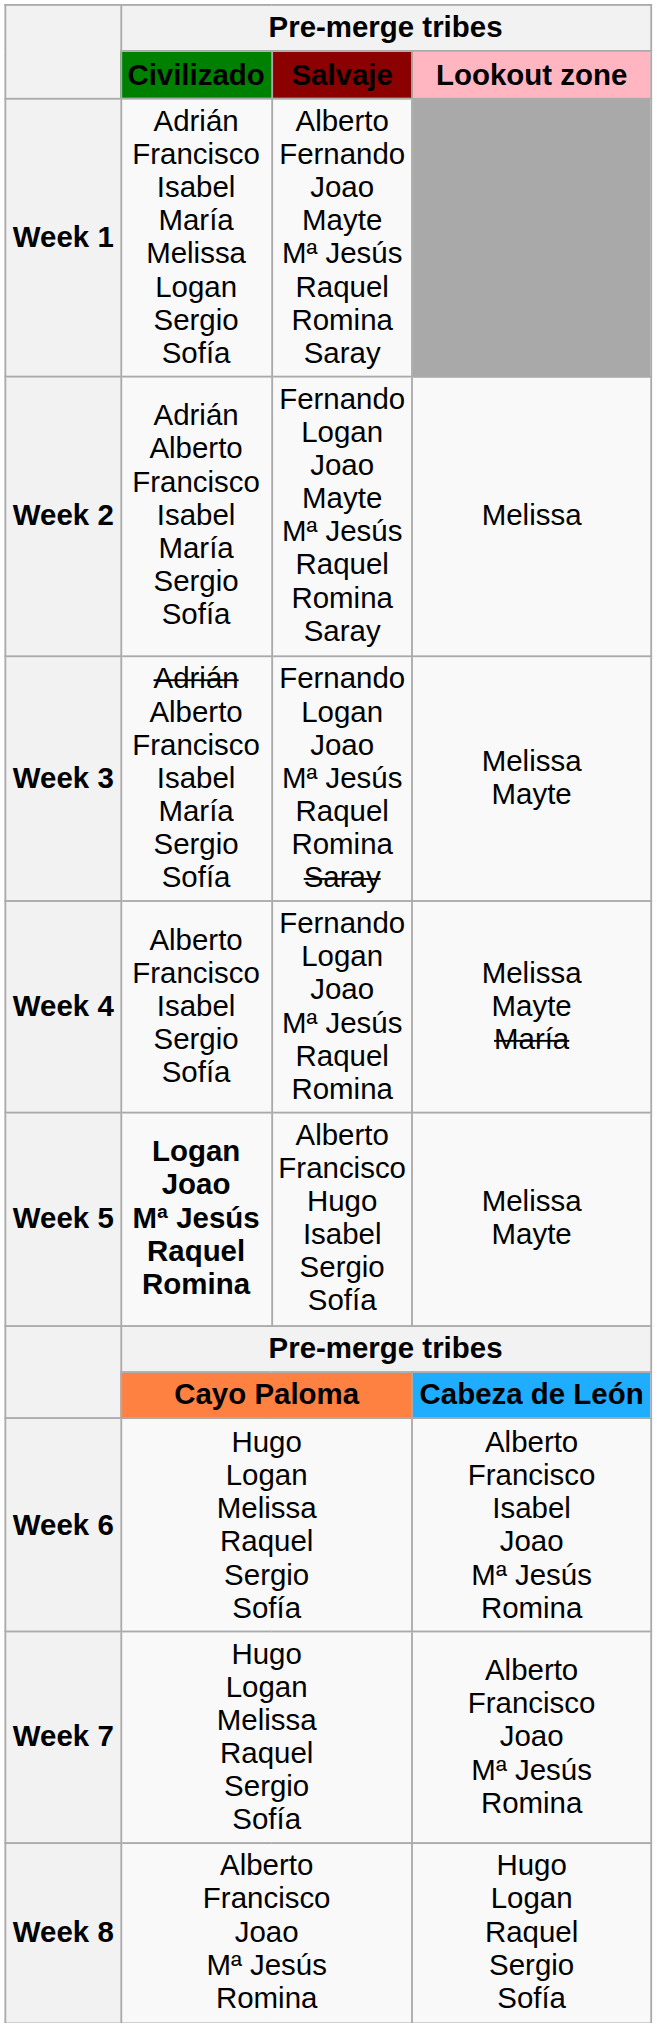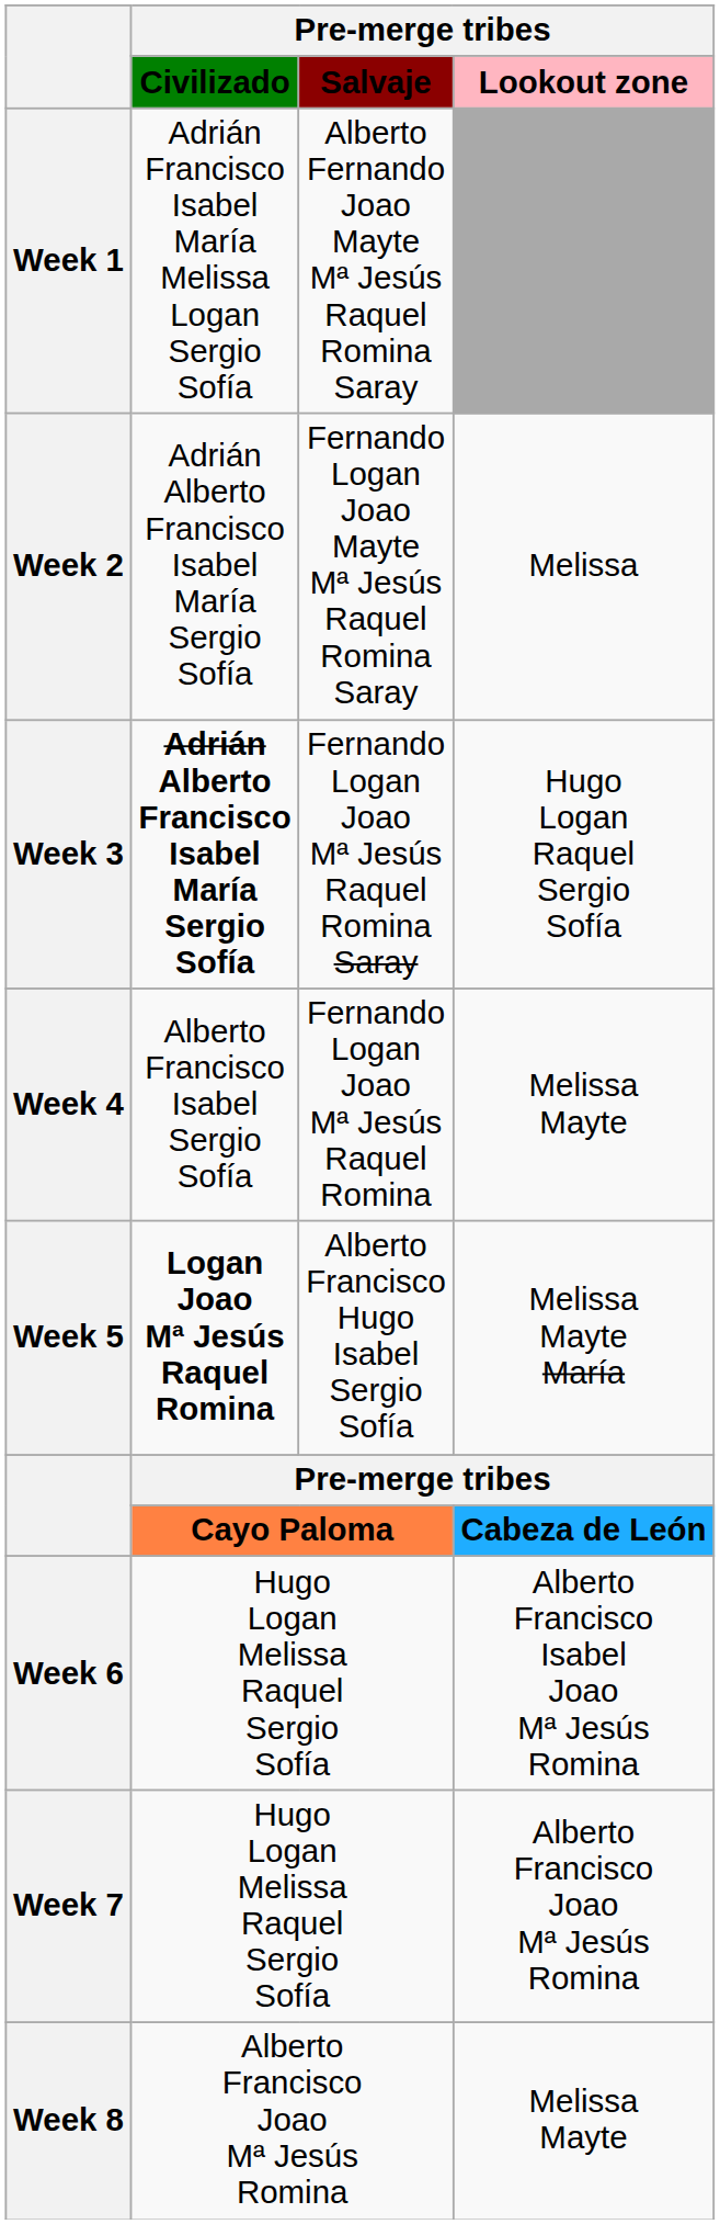Week 3 | column 2: normal -> bold
Week 3 | column 4: Melissa Mayte -> Hugo Logan Raquel Sergio Sofía
Week 4 | column 4: Melissa Mayte María -> Melissa Mayte
Week 5 | column 4: Melissa Mayte -> Melissa Mayte María
Week 8 | column 4: Hugo Logan Raquel Sergio Sofía -> Melissa Mayte
